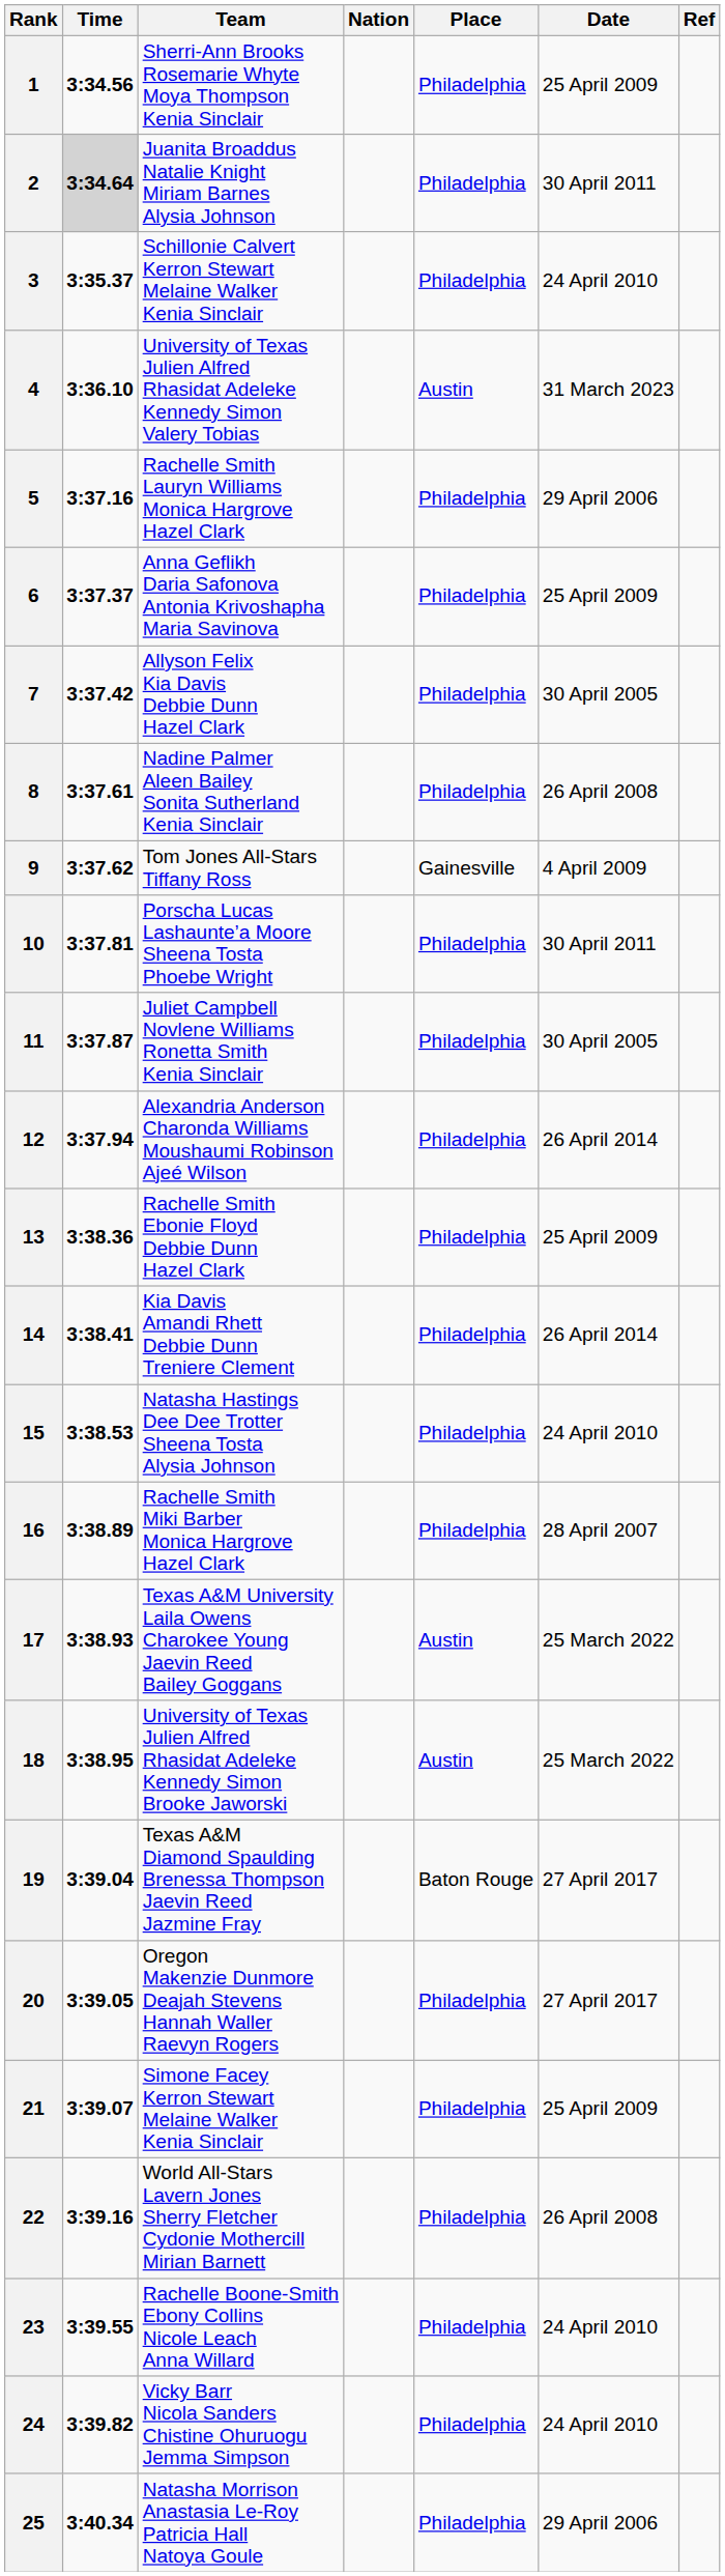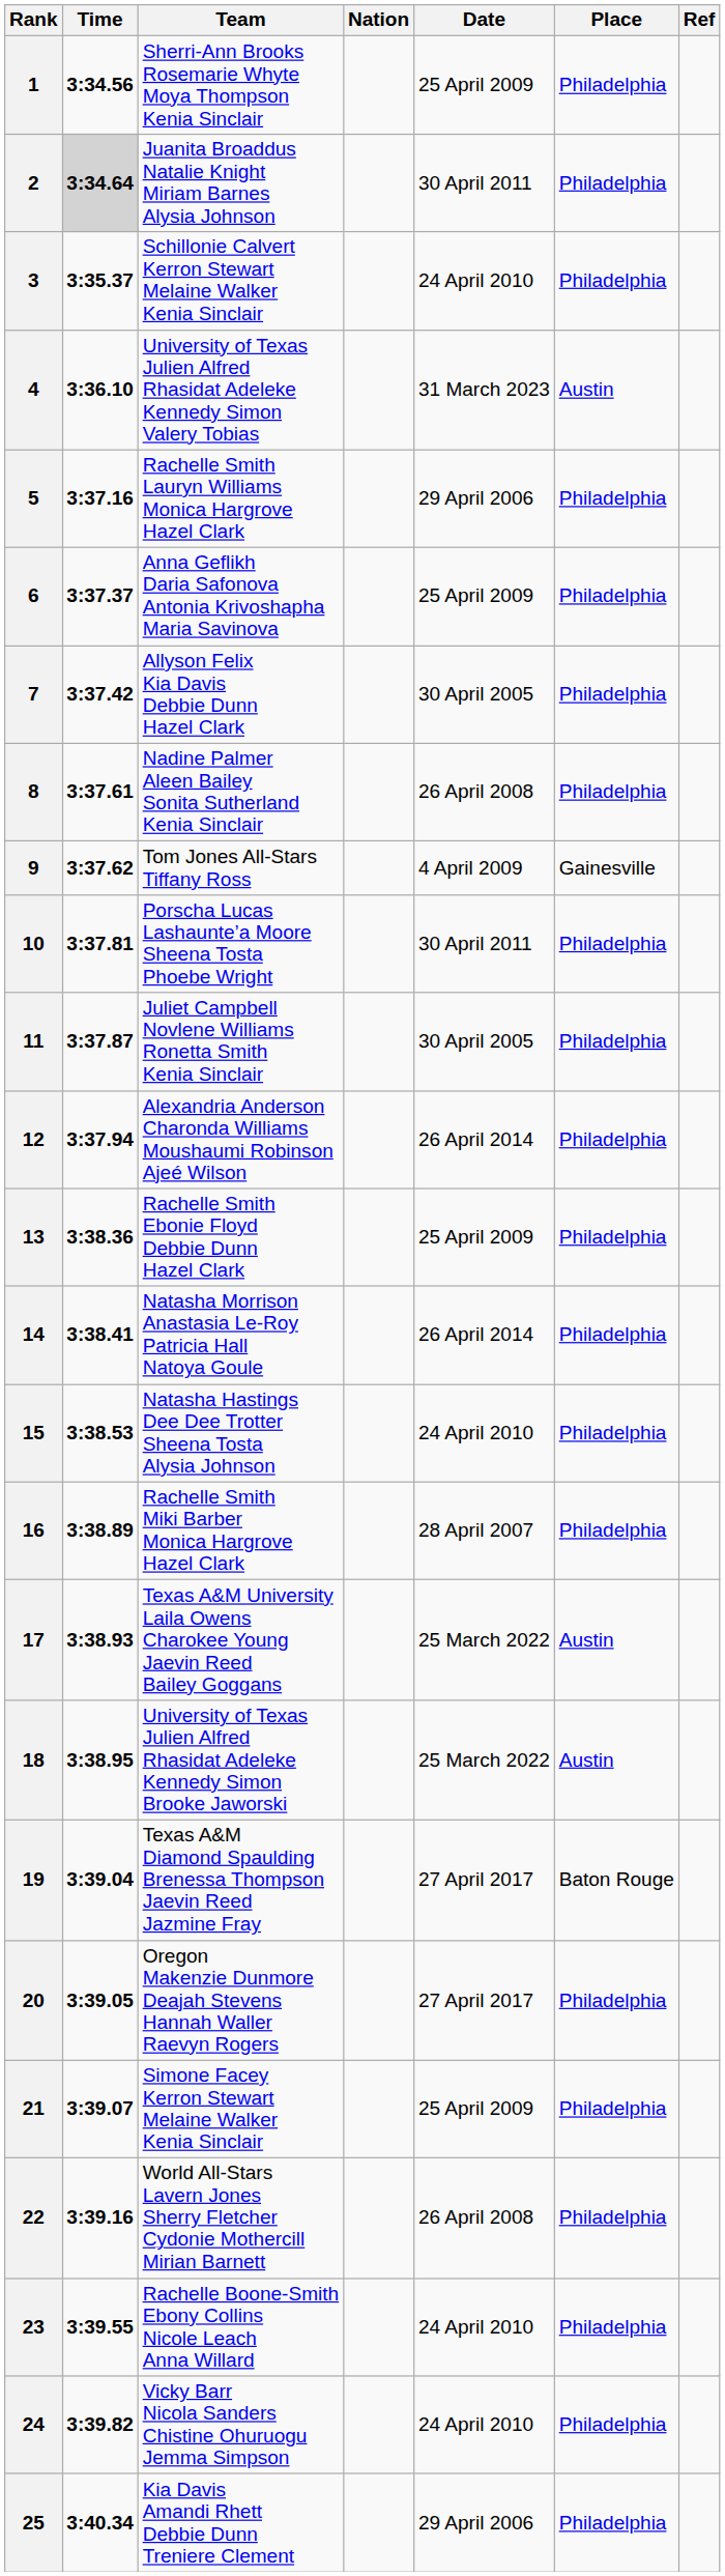columns swapped: Date <-> Place
14 | Team: Kia Davis Amandi Rhett Debbie Dunn Treniere Clement -> Natasha Morrison Anastasia Le-Roy Patricia Hall Natoya Goule
25 | Team: Natasha Morrison Anastasia Le-Roy Patricia Hall Natoya Goule -> Kia Davis Amandi Rhett Debbie Dunn Treniere Clement
